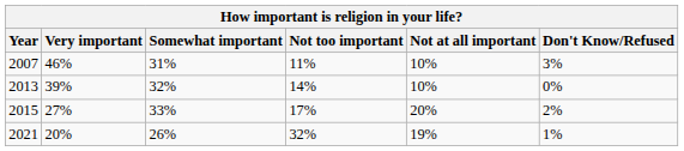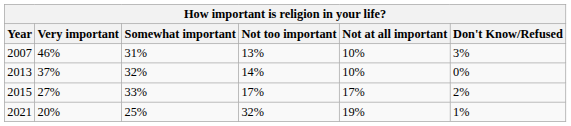2007 | Not too important: 11% -> 13%
2013 | Very important: 39% -> 37%
2015 | Not at all important: 20% -> 17%
2021 | Somewhat important: 26% -> 25%
